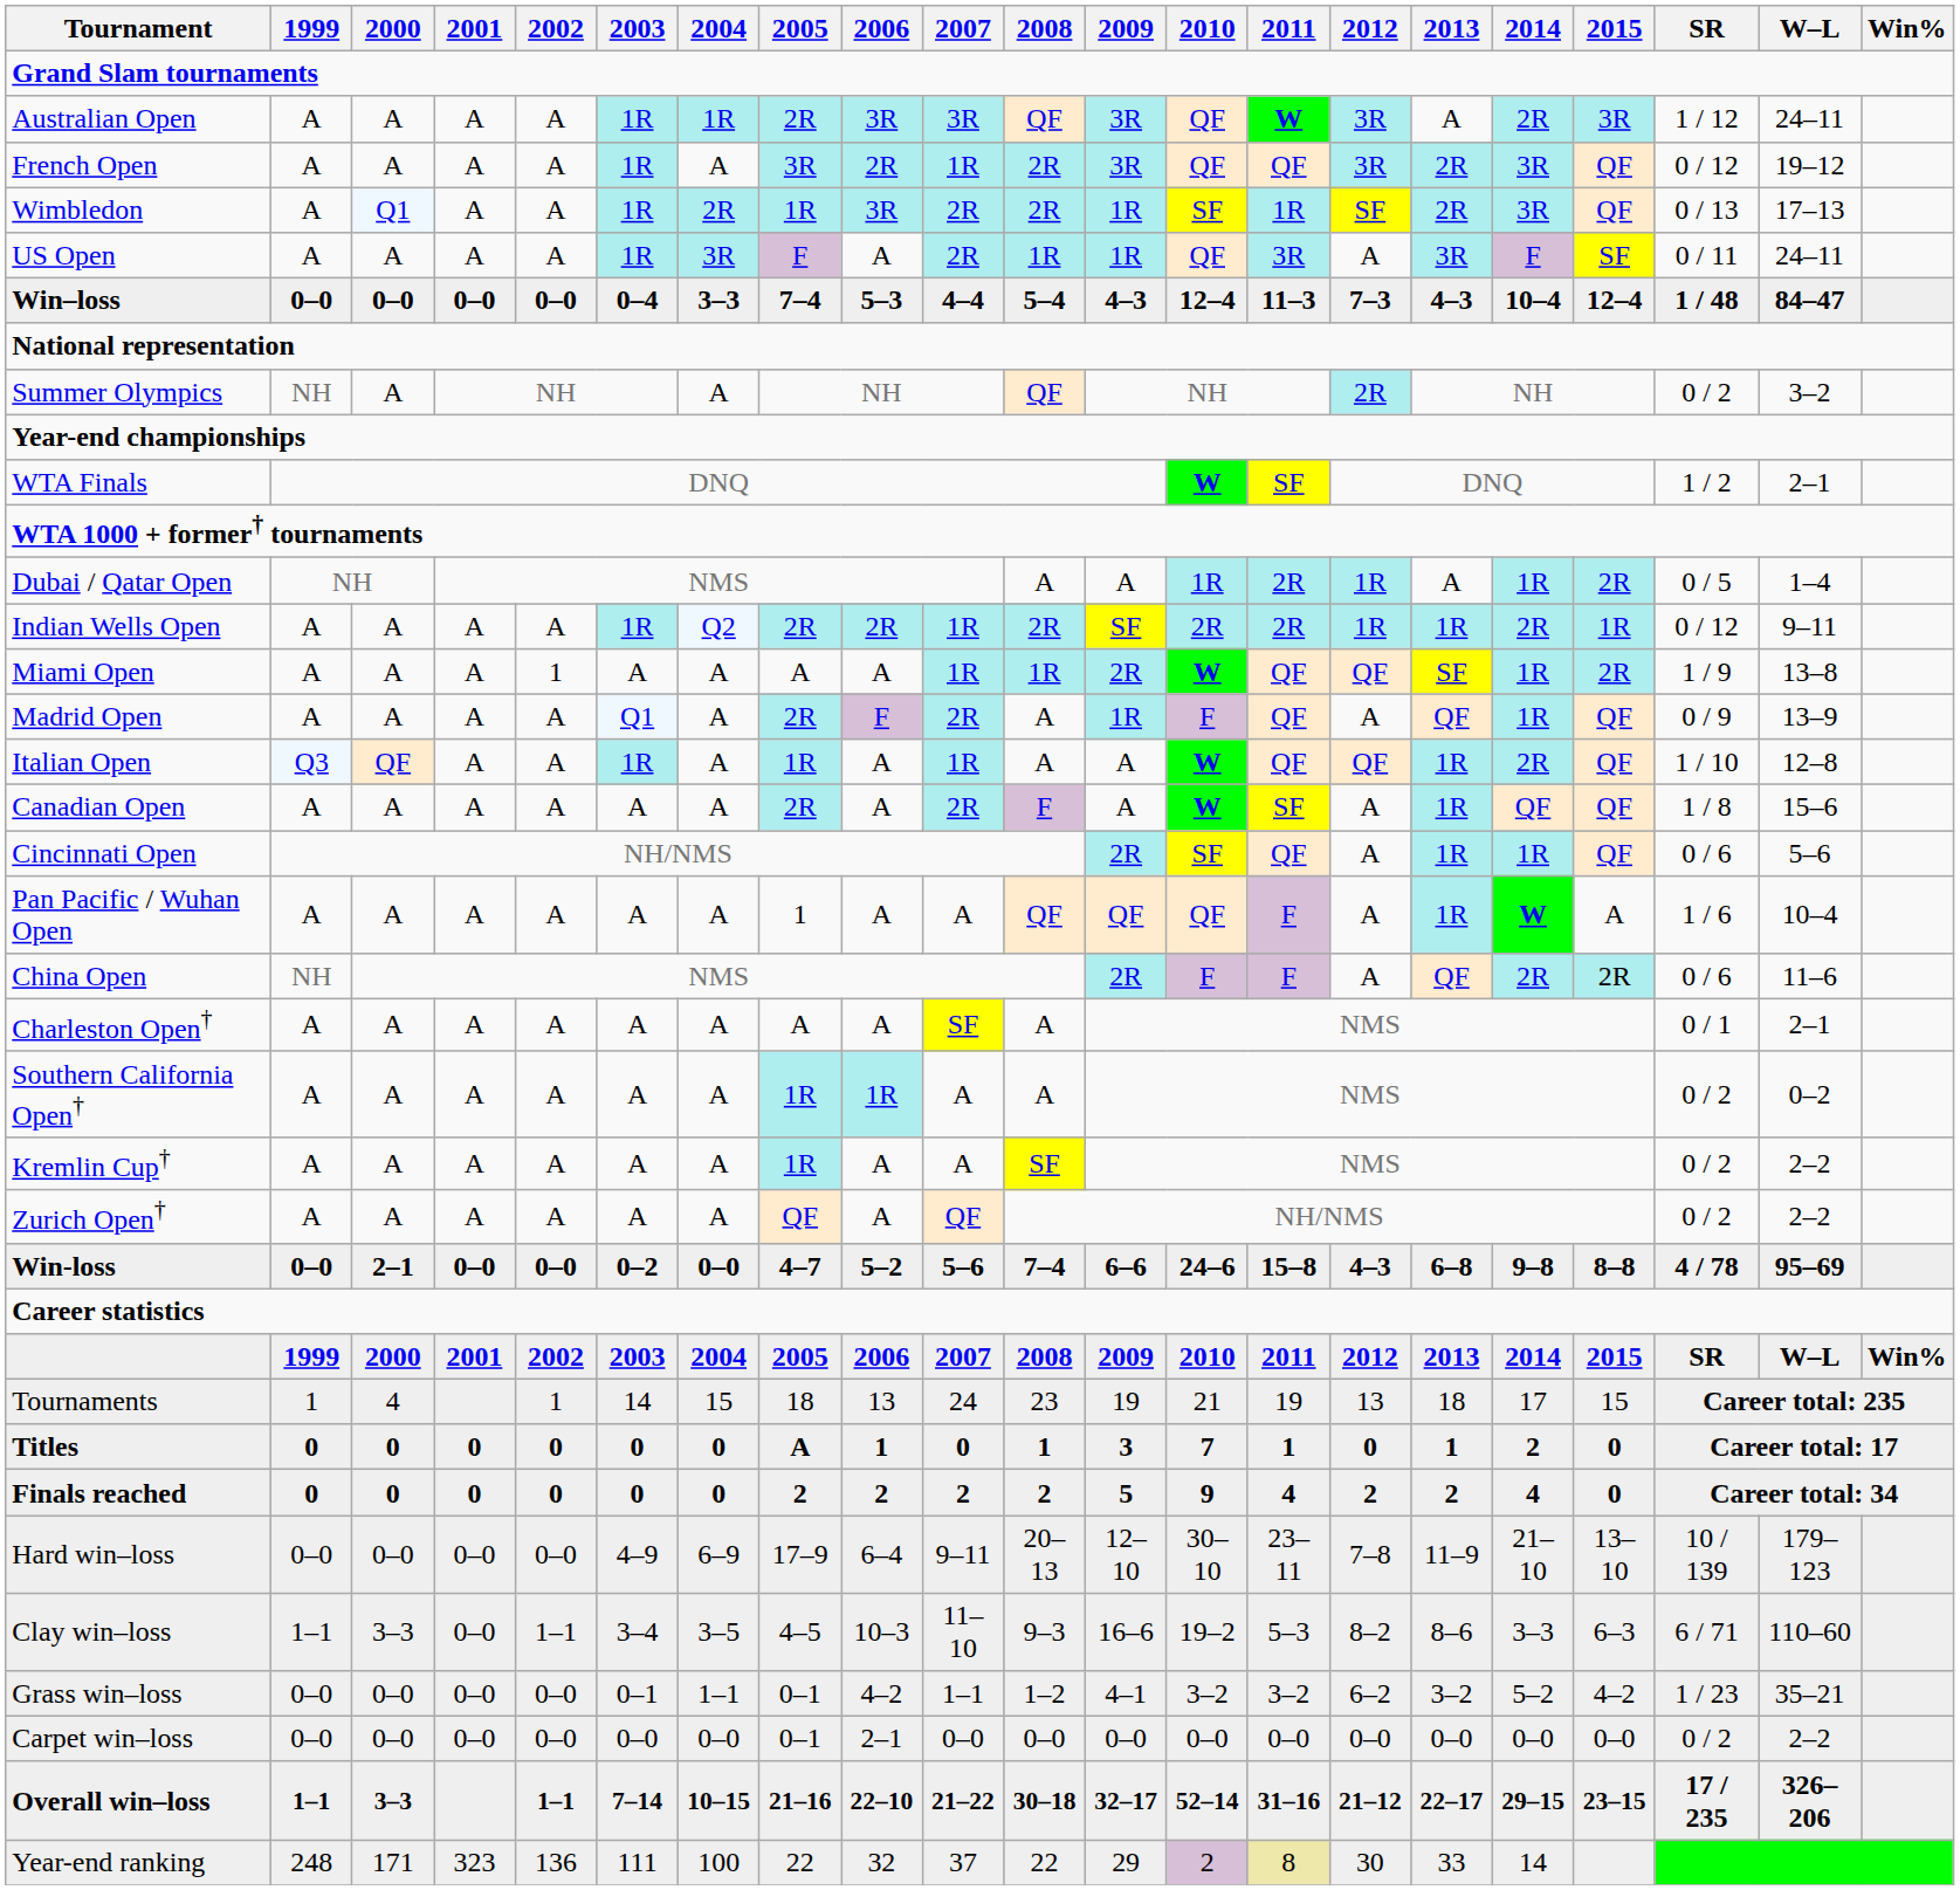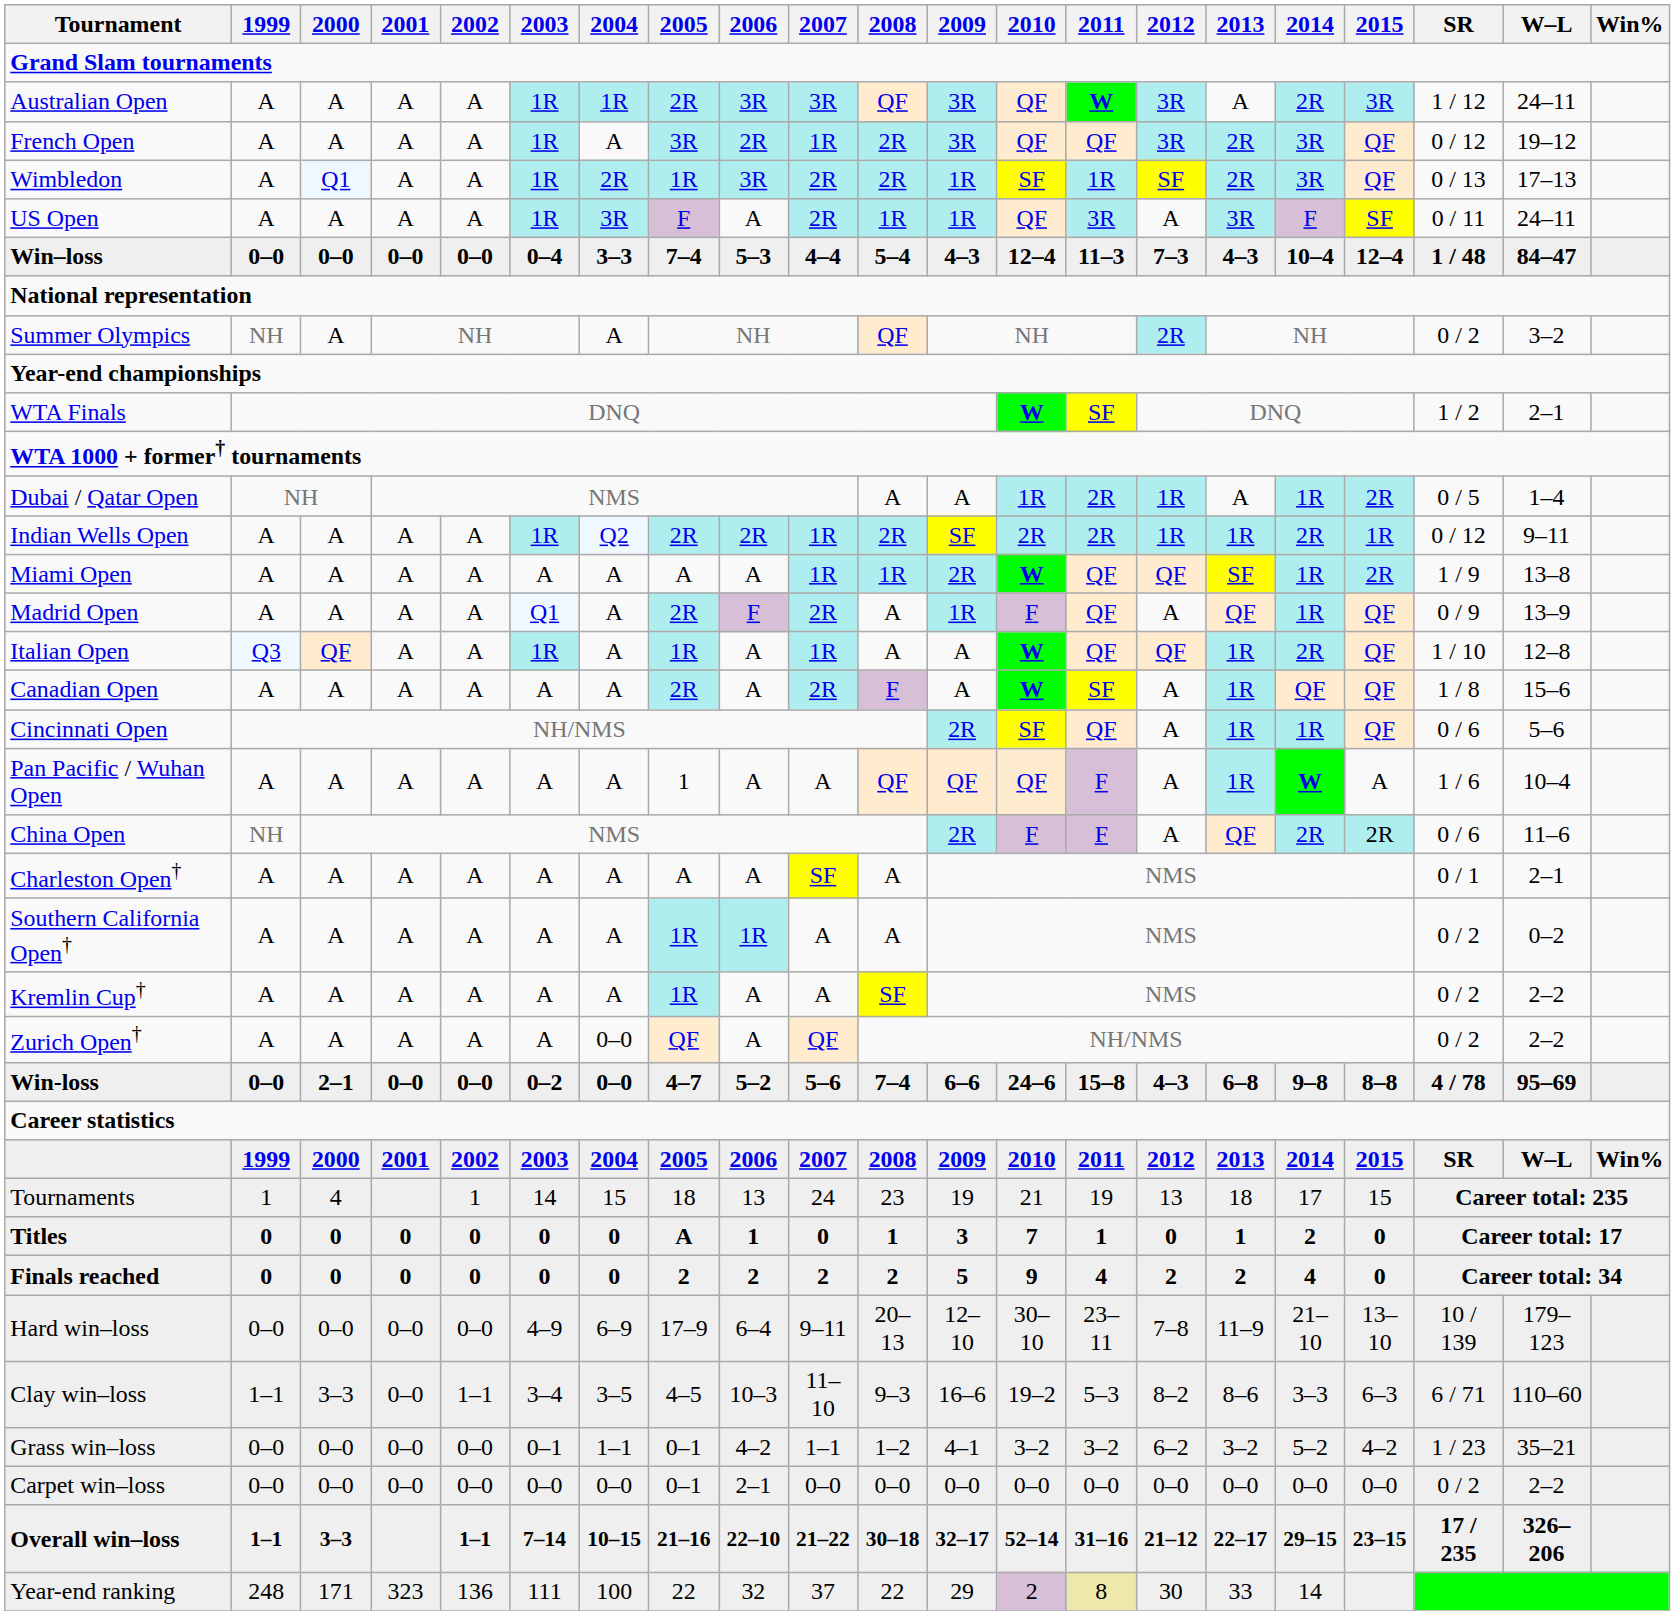Miami Open | 2002: 1 -> A
Zurich Open† | 2004: A -> 0–0
